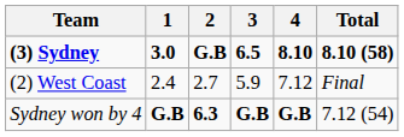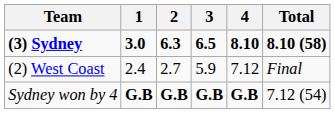(3) Sydney | 2: G.B -> 6.3
Sydney won by 4 | 2: 6.3 -> G.B
